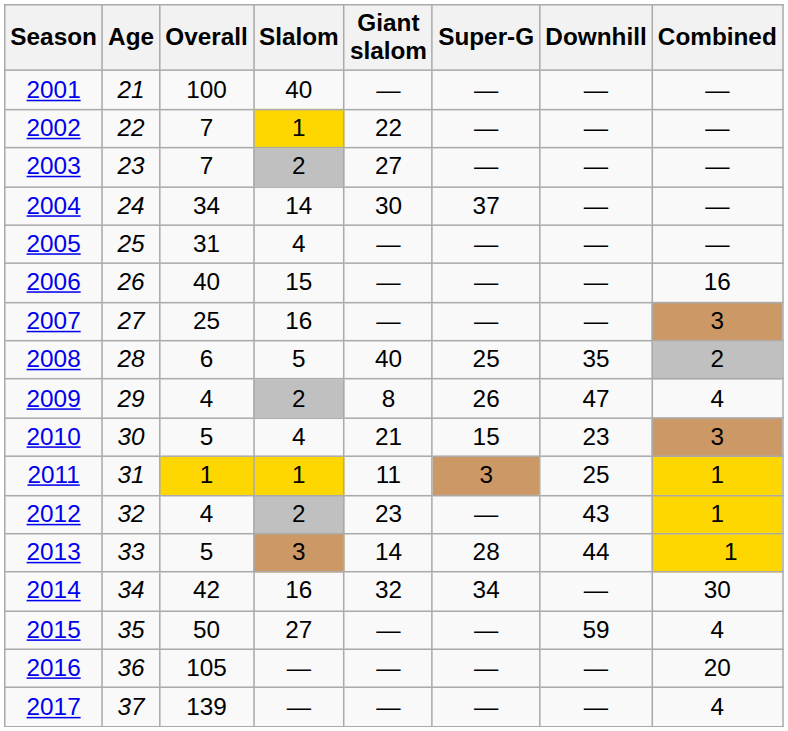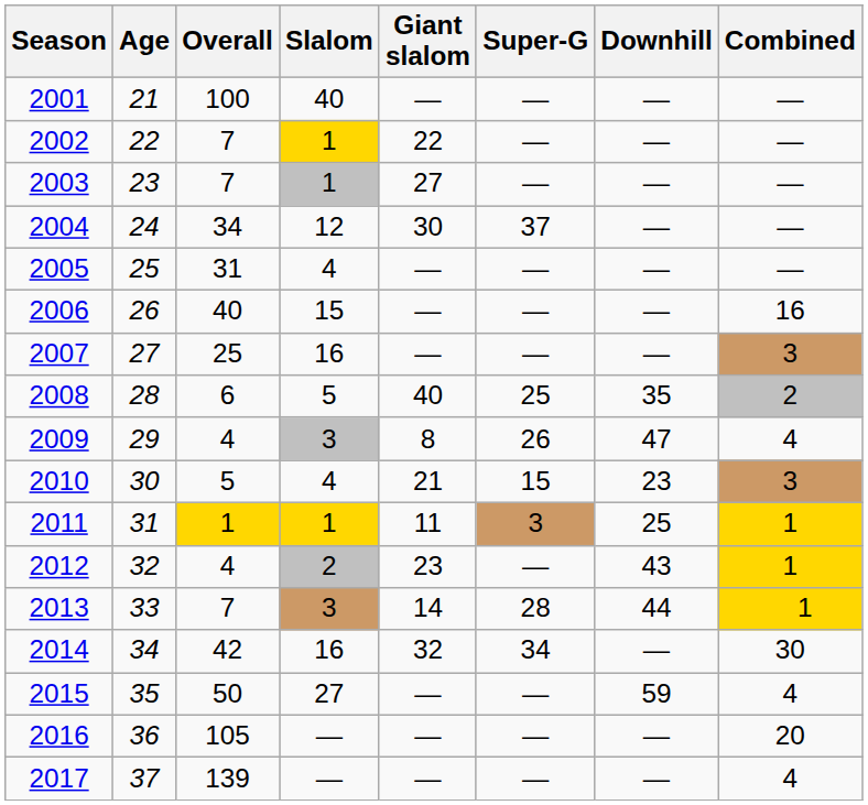2003 | Slalom: 2 -> 1
2004 | Slalom: 14 -> 12
2009 | Slalom: 2 -> 3
2013 | Overall: 5 -> 7
